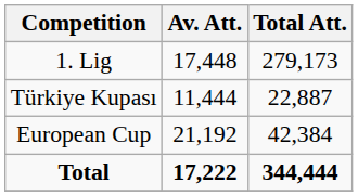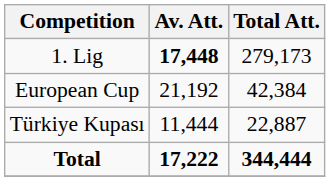1. Lig | Av. Att.: normal -> bold
rows swapped: Türkiye Kupası <-> European Cup
